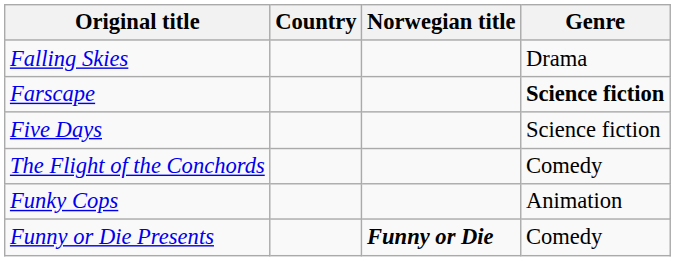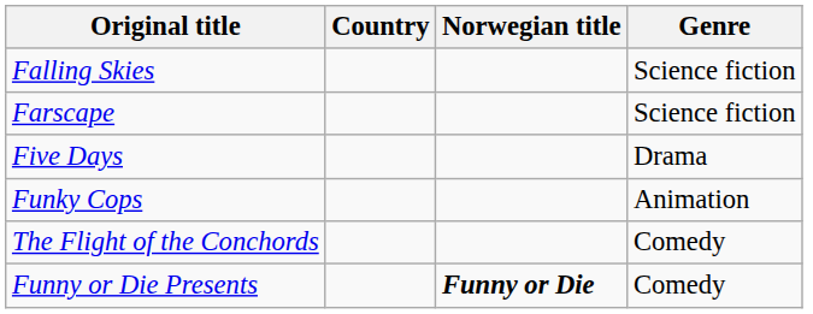Falling Skies | Genre: Drama -> Science fiction
Farscape | Genre: bold -> normal
Five Days | Genre: Science fiction -> Drama
rows swapped: The Flight of the Conchords <-> Funky Cops
